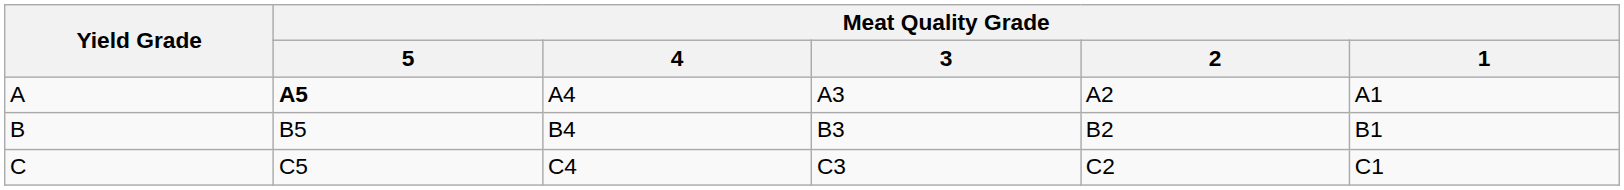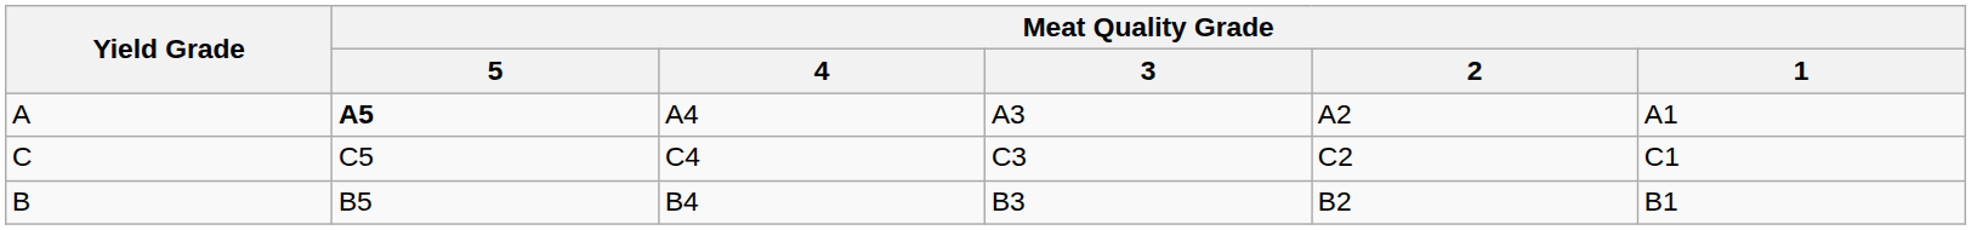rows swapped: B <-> C
